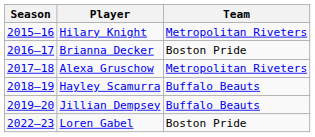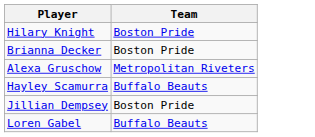- column: Season | 2015–16 | 2016–17 | 2017–18 | 2018–19 | 2019–20 | 2022–23
Hilary Knight | Team: Metropolitan Riveters -> Boston Pride
Jillian Dempsey | Team: Buffalo Beauts -> Boston Pride
Loren Gabel | Team: Boston Pride -> Buffalo Beauts
